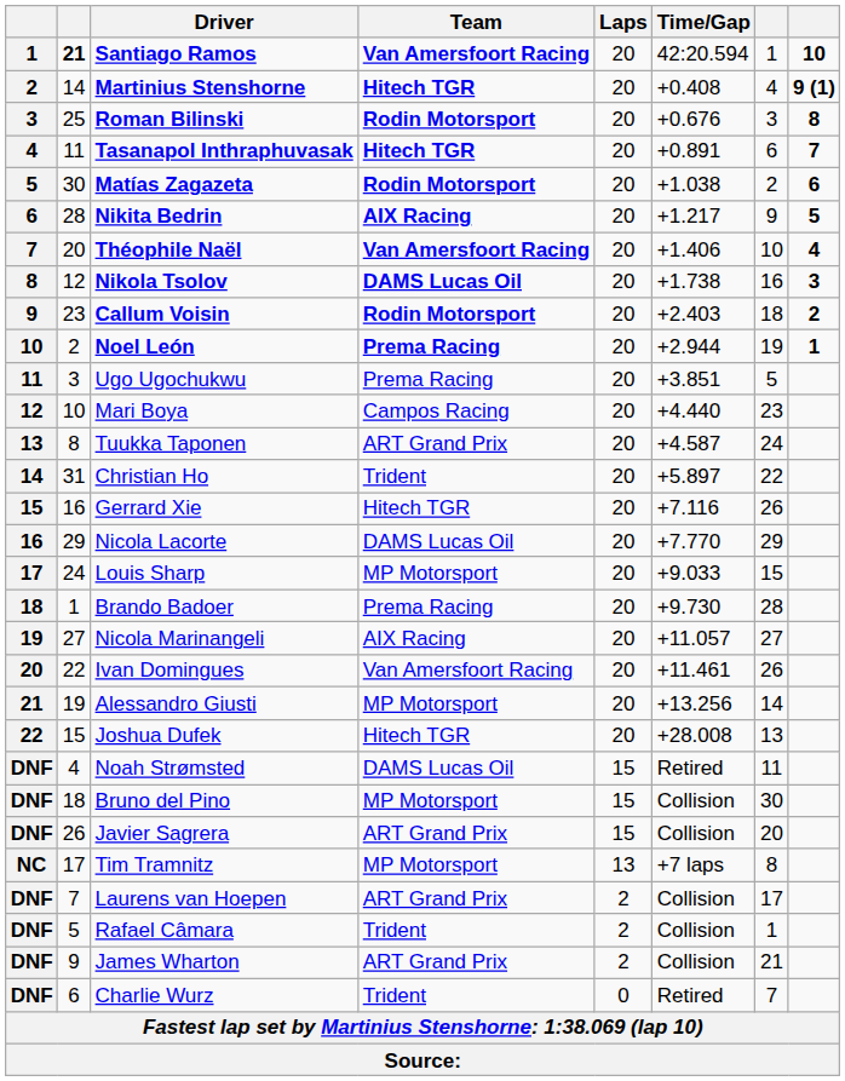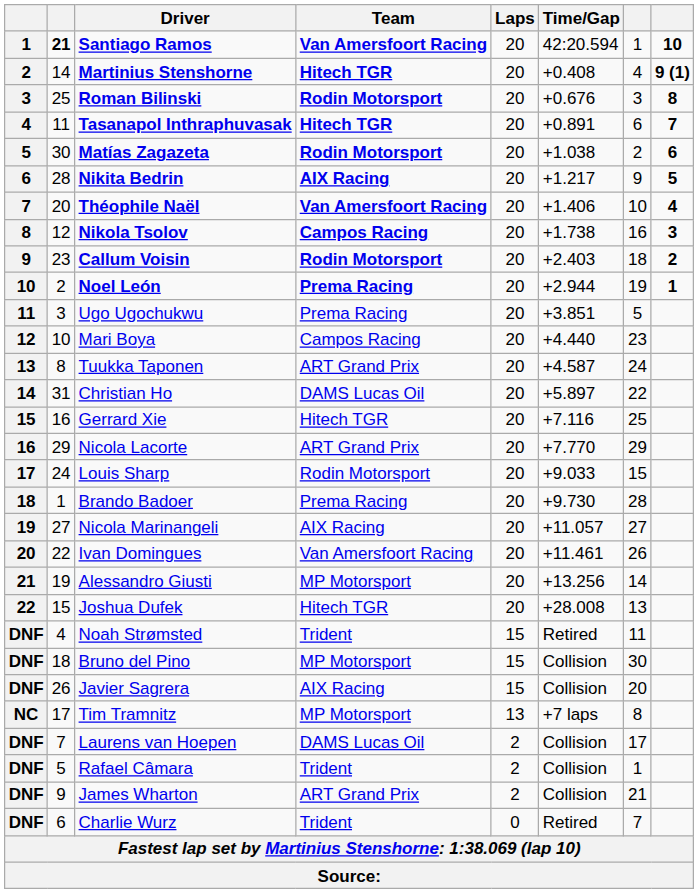Nikola Tsolov | Team: DAMS Lucas Oil -> Campos Racing
Christian Ho | Team: Trident -> DAMS Lucas Oil
Gerrard Xie | column 7: 26 -> 25
Nicola Lacorte | Team: DAMS Lucas Oil -> ART Grand Prix
Louis Sharp | Team: MP Motorsport -> Rodin Motorsport
Noah Strømsted | Team: DAMS Lucas Oil -> Trident
Javier Sagrera | Team: ART Grand Prix -> AIX Racing
Laurens van Hoepen | Team: ART Grand Prix -> DAMS Lucas Oil
